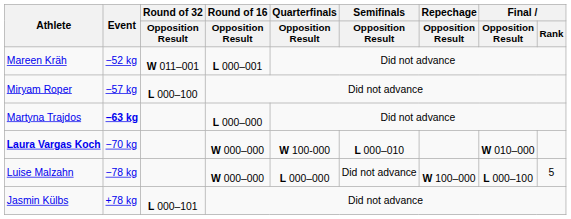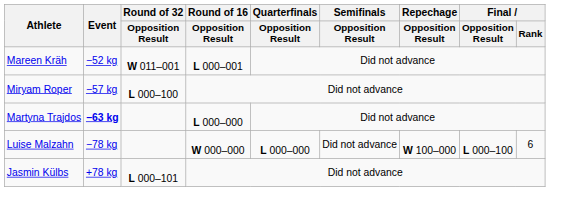- row: Laura Vargas Koch | −70 kg | W 000–000 | W 100-000 | L 000–010 | W 010–000
Luise Malzahn | Final / Rank: 5 -> 6
